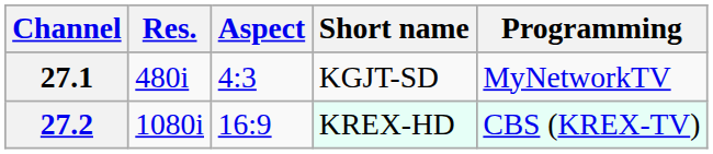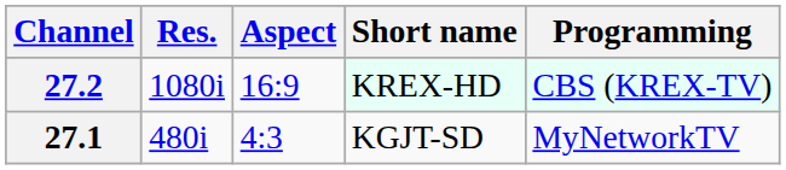rows swapped: 27.1 <-> 27.2
